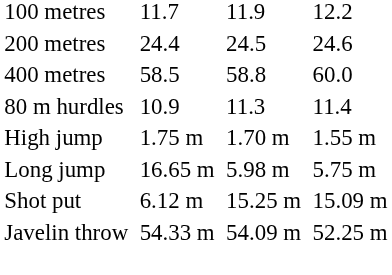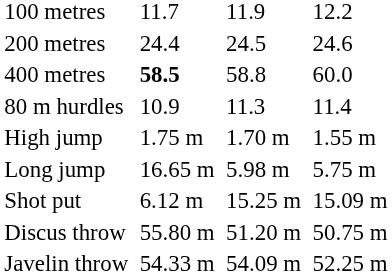400 metres | column 3: normal -> bold
+ row: Discus throw | 55.80 m | 51.20 m | 50.75 m
